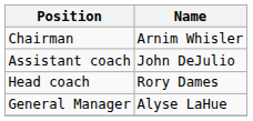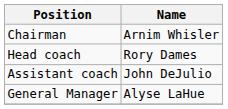rows swapped: Head coach <-> Assistant coach
